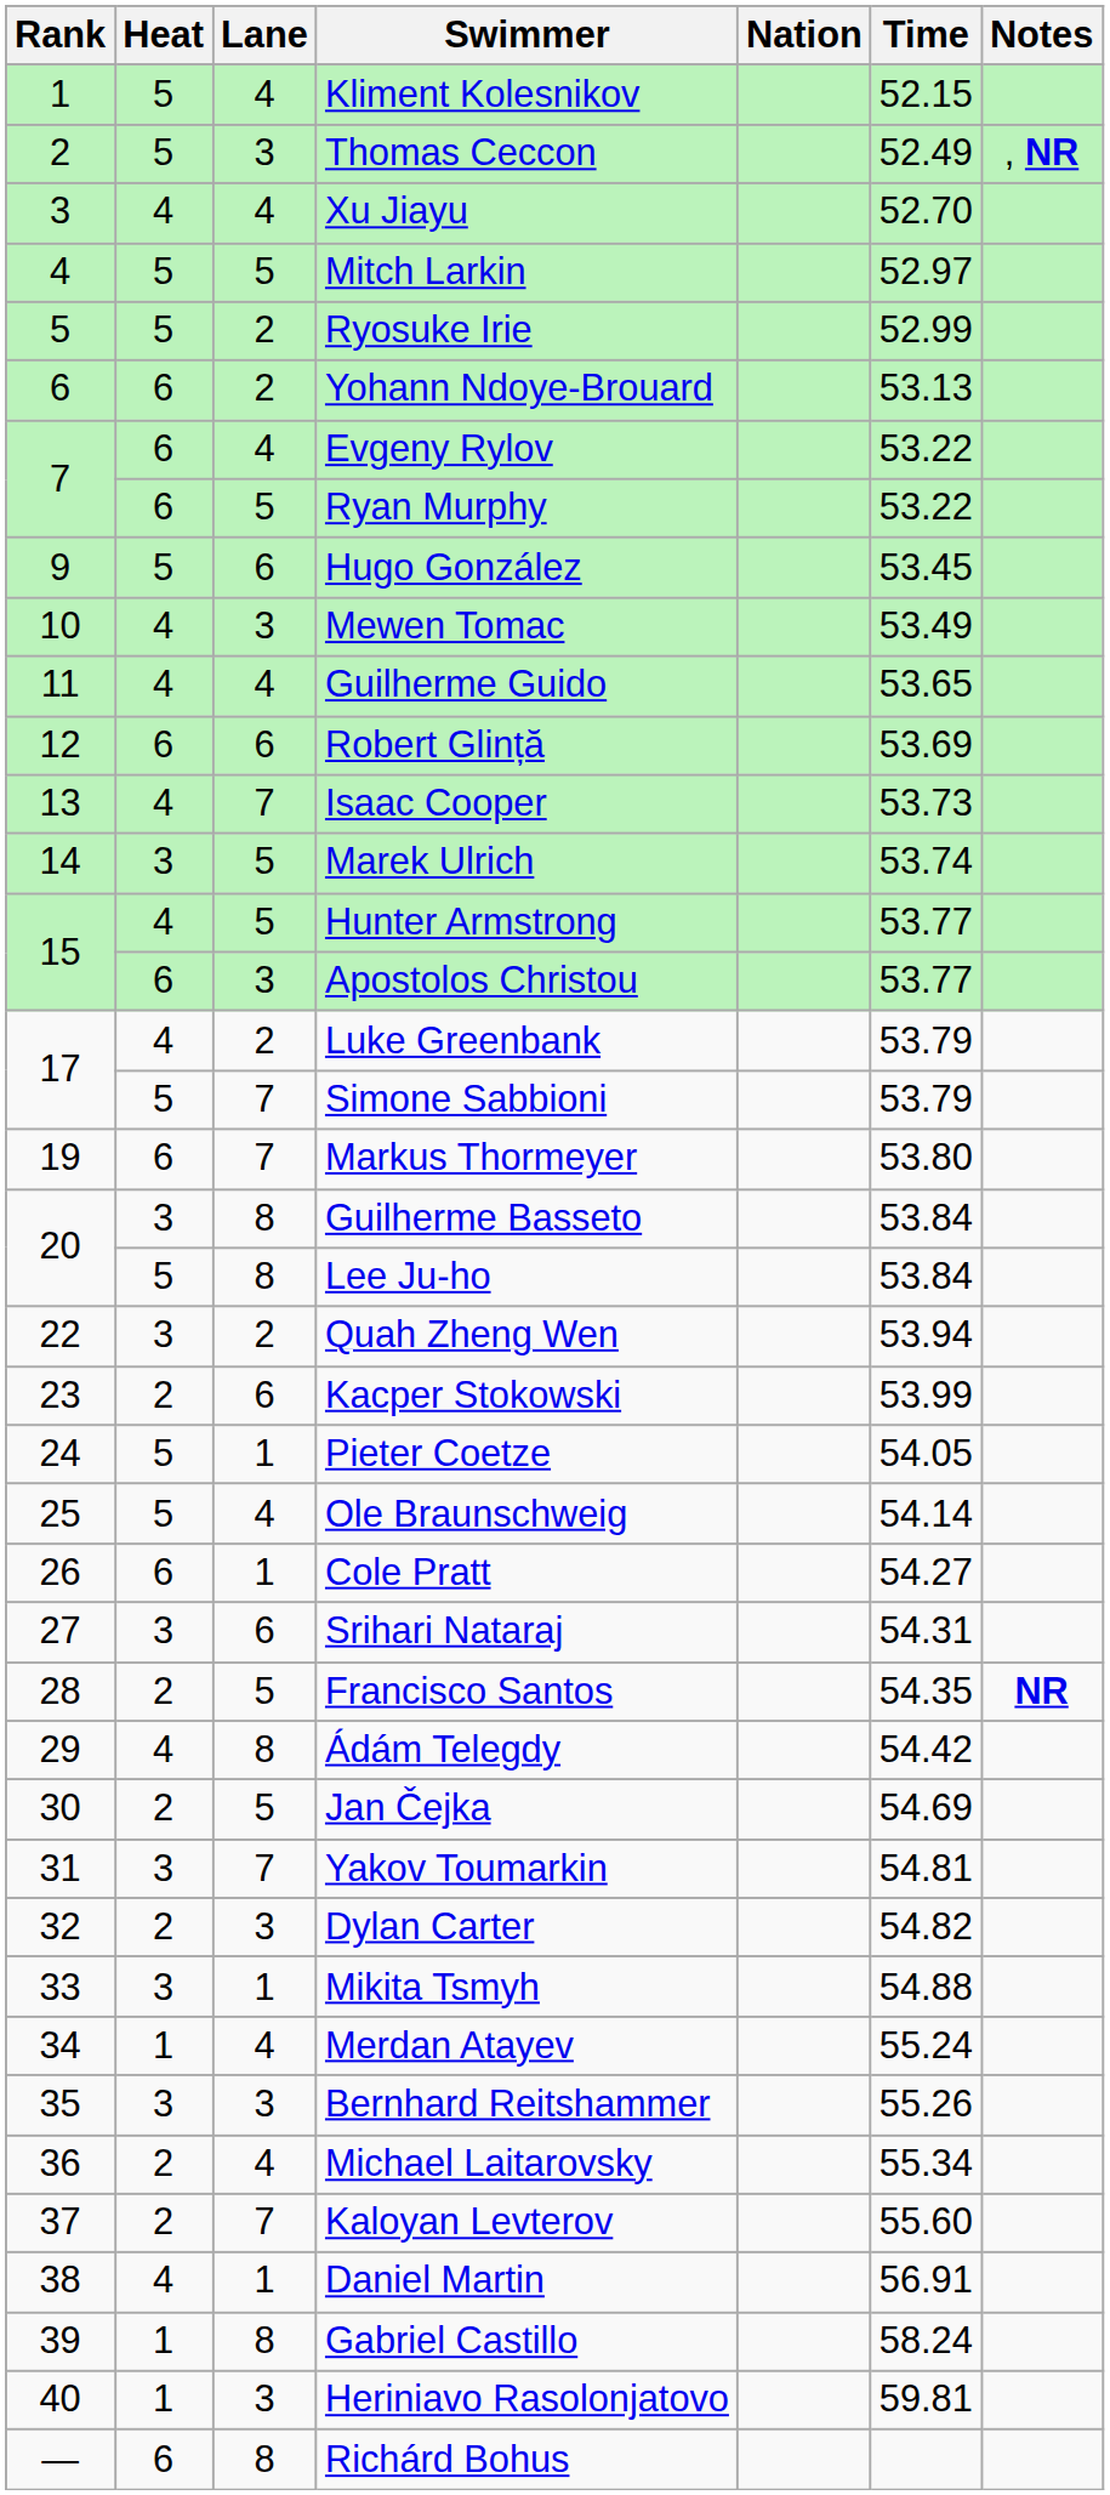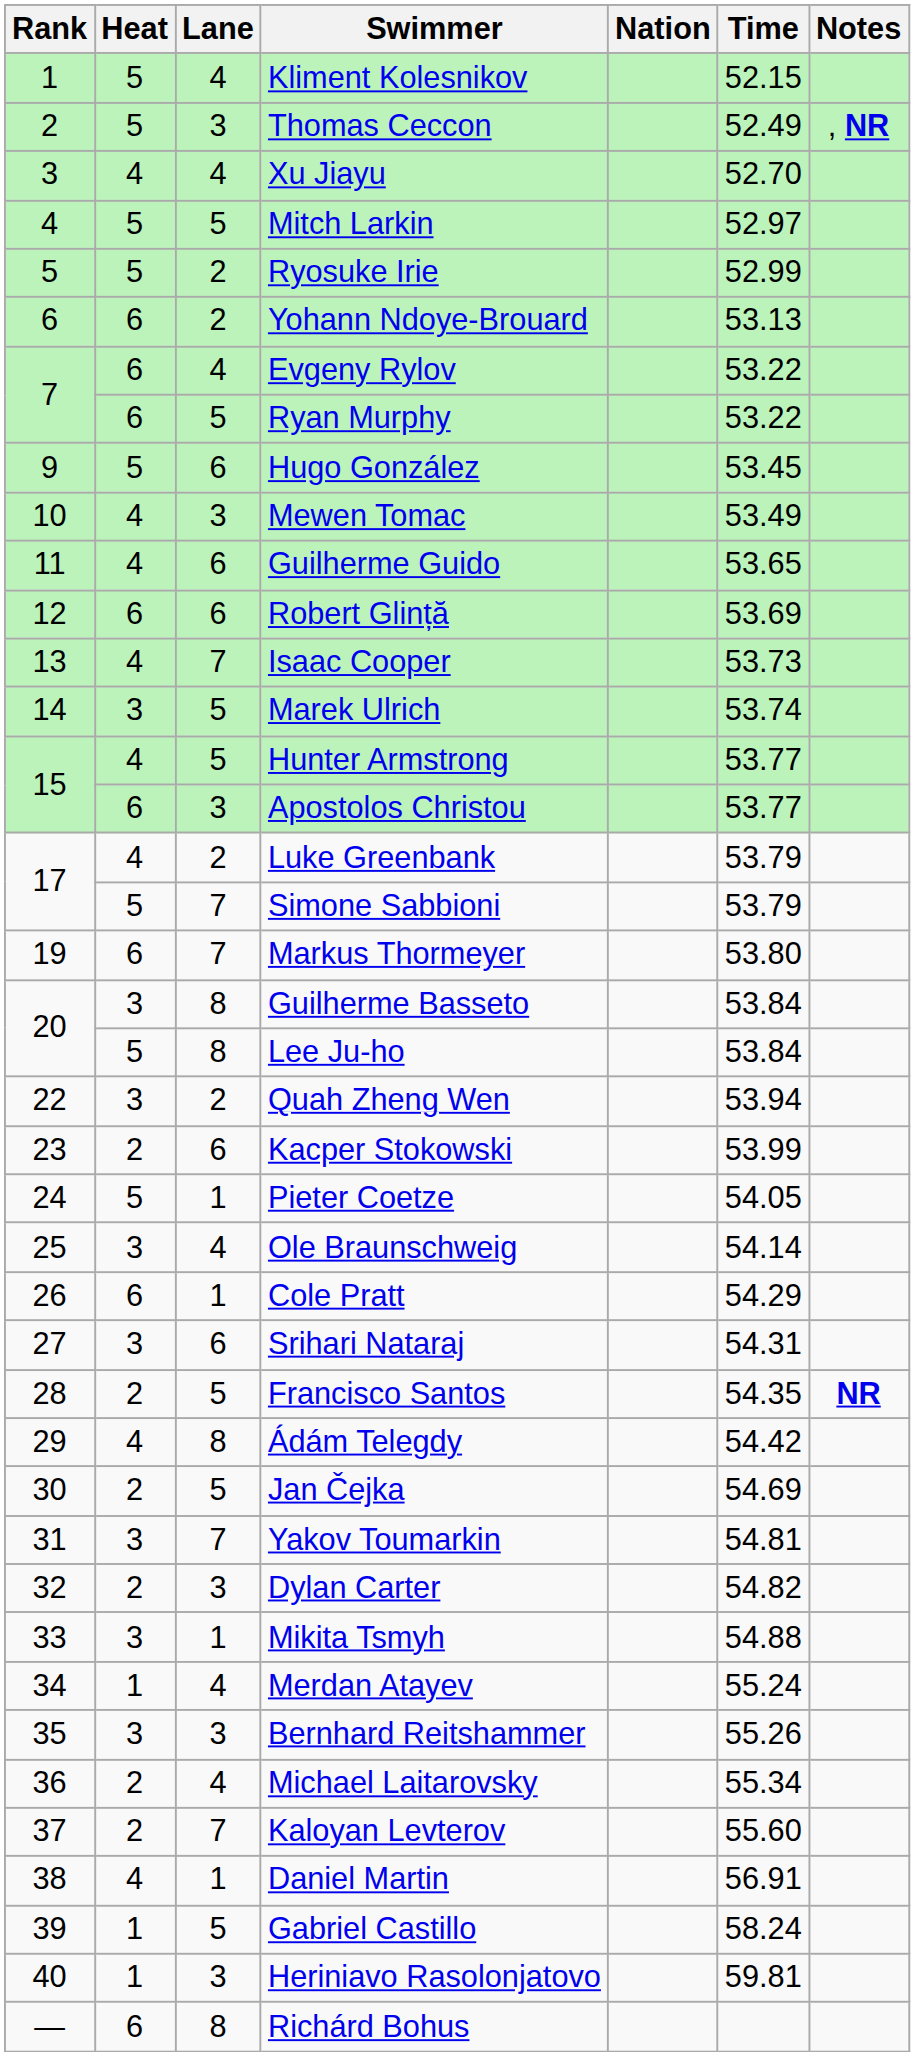Guilherme Guido | Lane: 4 -> 6
Ole Braunschweig | Heat: 5 -> 3
Cole Pratt | Time: 54.27 -> 54.29
Gabriel Castillo | Lane: 8 -> 5
